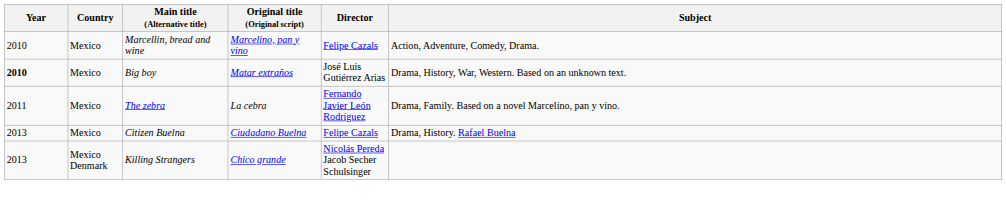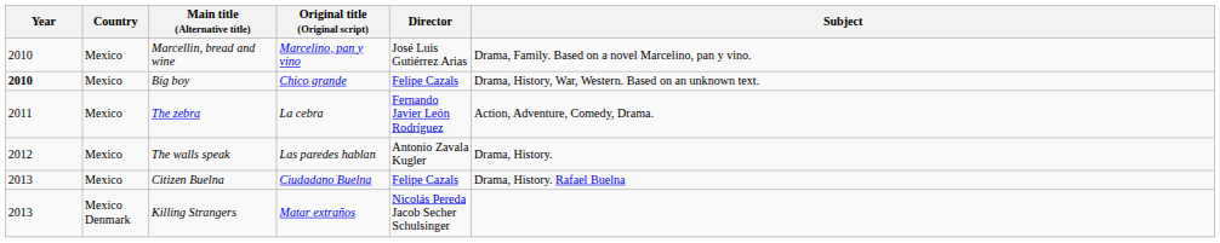Marcellin, bread and wine | Director: Felipe Cazals -> José Luis Gutiérrez Arias
Marcellin, bread and wine | Subject: Action, Adventure, Comedy, Drama. -> Drama, Family. Based on a novel Marcelino, pan y vino.
Big boy | Original title (Original script): Matar extraños -> Chico grande
Big boy | Director: José Luis Gutiérrez Arias -> Felipe Cazals
The zebra | Subject: Drama, Family. Based on a novel Marcelino, pan y vino. -> Action, Adventure, Comedy, Drama.
+ row: 2012 | Mexico | The walls speak | Las paredes hablan | Antonio Zavala Kugler | Drama, History.
Killing Strangers | Original title (Original script): Chico grande -> Matar extraños
